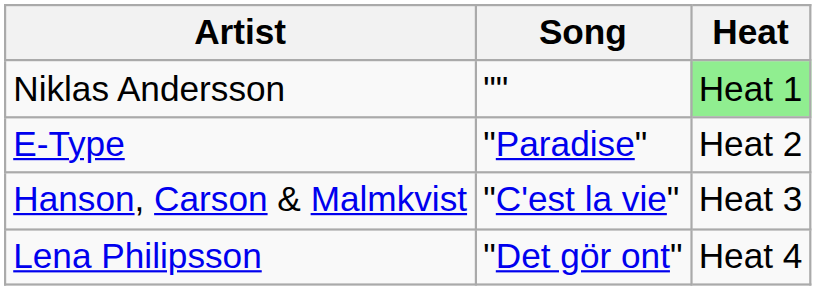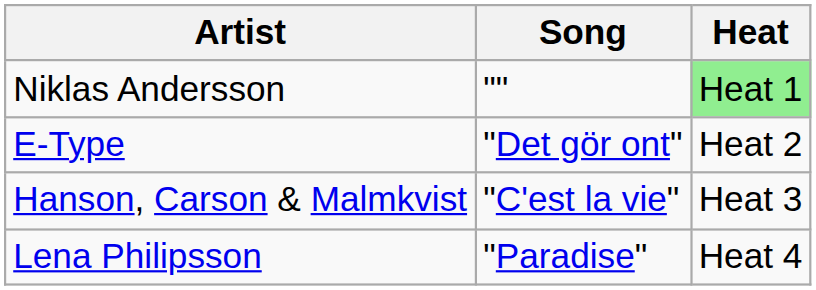E-Type | Song: "Paradise" -> "Det gör ont"
Lena Philipsson | Song: "Det gör ont" -> "Paradise"
